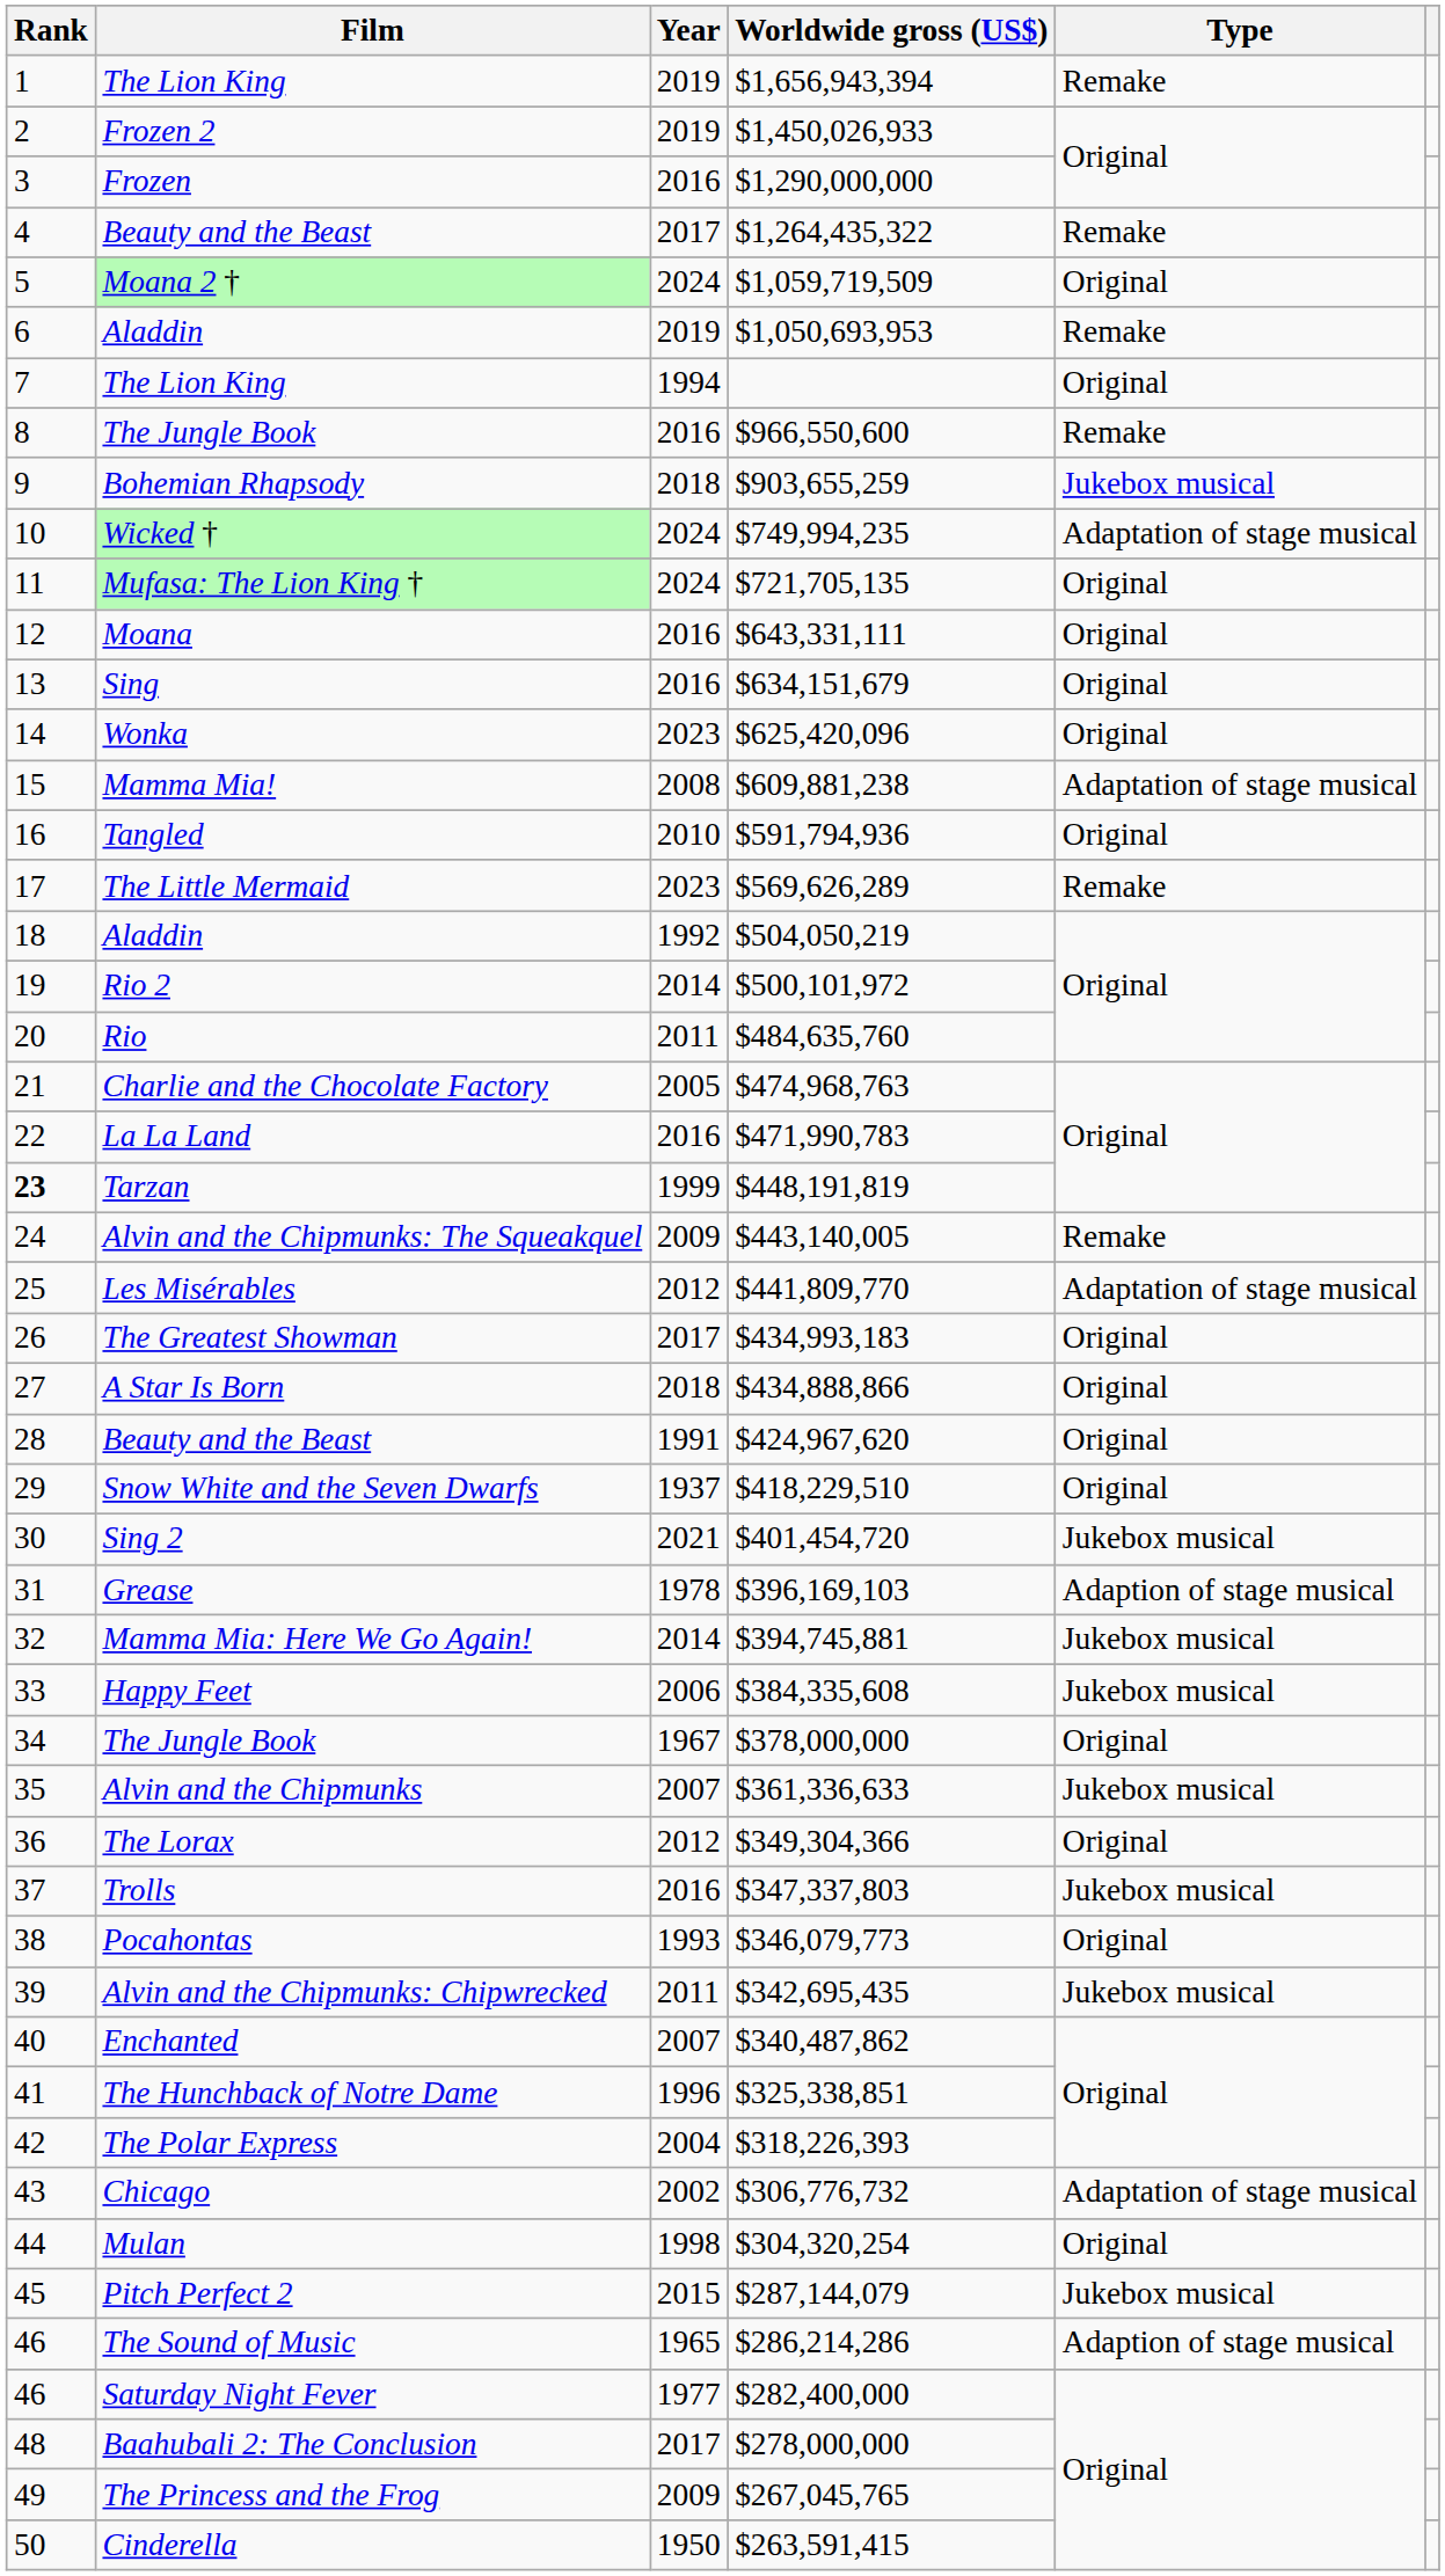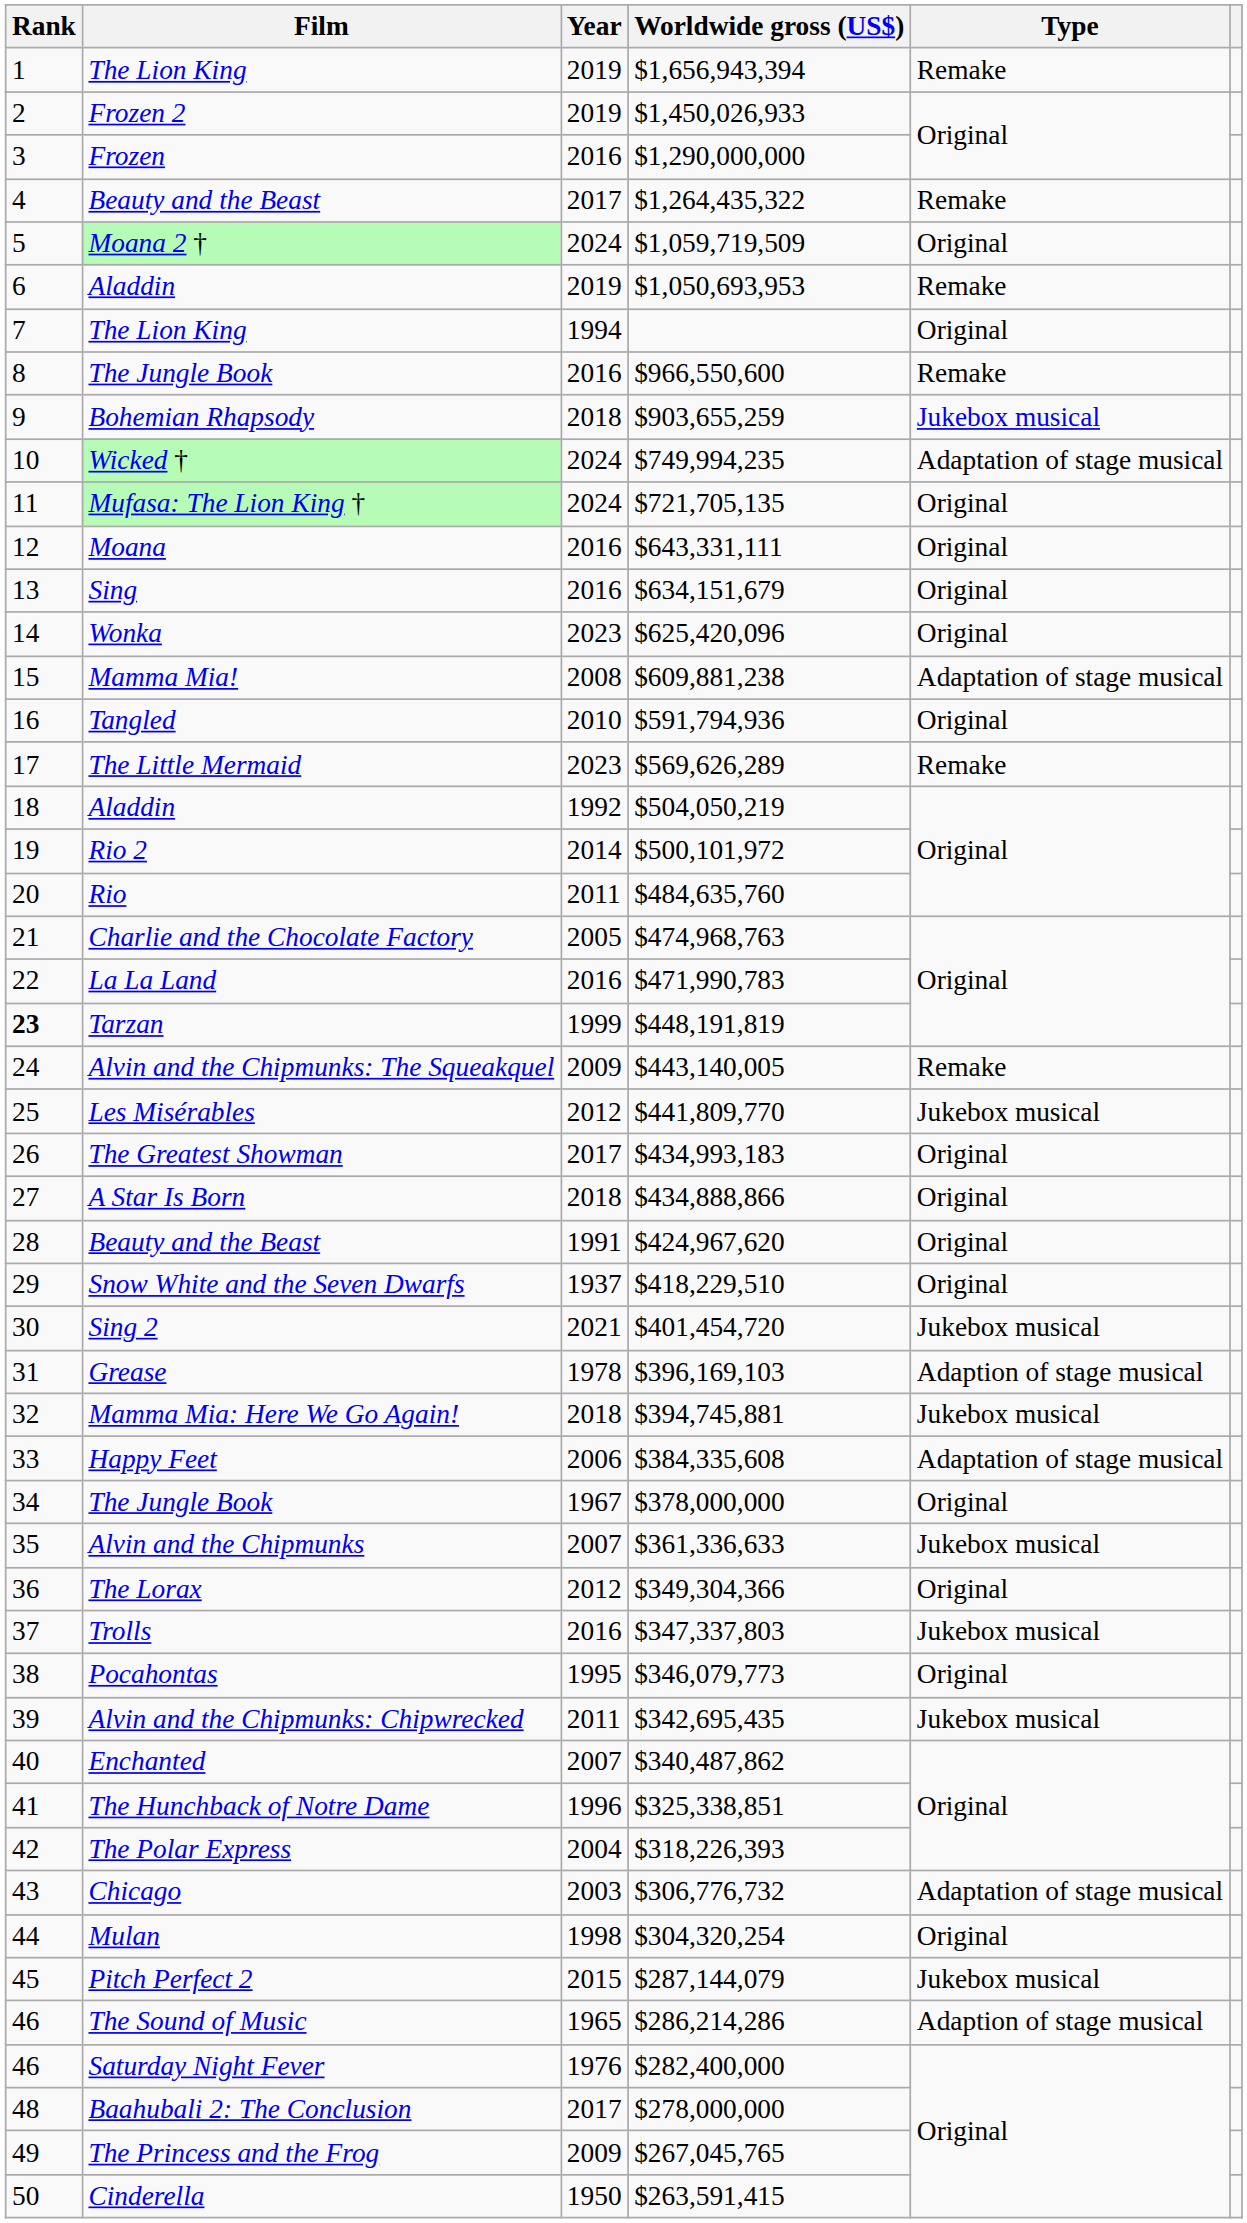Les Misérables | Type: Adaptation of stage musical -> Jukebox musical
Mamma Mia: Here We Go Again! | Year: 2014 -> 2018
Happy Feet | Type: Jukebox musical -> Adaptation of stage musical
Pocahontas | Year: 1993 -> 1995
Chicago | Year: 2002 -> 2003
Saturday Night Fever | Year: 1977 -> 1976
